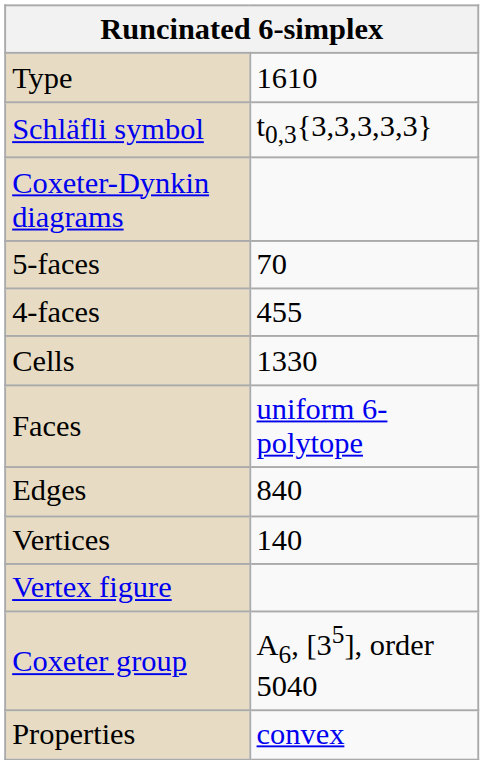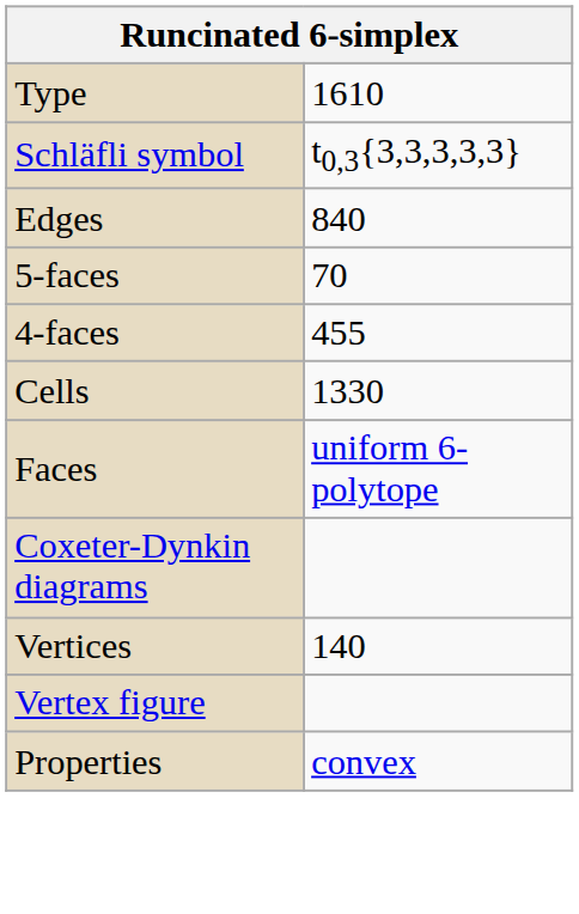rows swapped: Coxeter-Dynkin diagrams <-> Edges
- row: Coxeter group | A6, [35], order 5040
